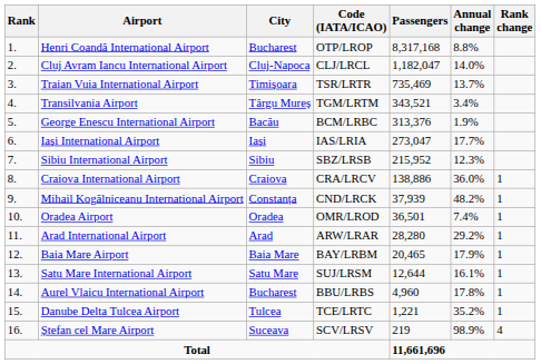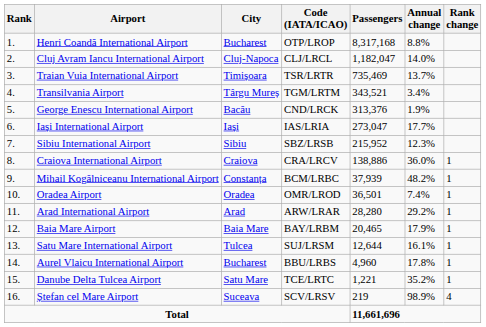George Enescu International Airport | Code (IATA/ICAO): BCM/LRBC -> CND/LRCK
Mihail Kogălniceanu International Airport | Code (IATA/ICAO): CND/LRCK -> BCM/LRBC
Satu Mare International Airport | City: Satu Mare -> Tulcea
Danube Delta Tulcea Airport | City: Tulcea -> Satu Mare
